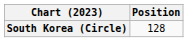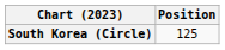South Korea (Circle) | Position: 128 -> 125
